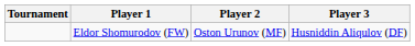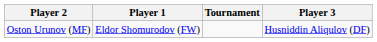columns swapped: Tournament <-> Player 2
